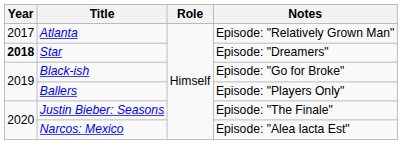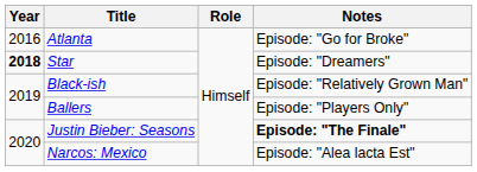Atlanta | Year: 2017 -> 2016
Atlanta | Notes: Episode: "Relatively Grown Man" -> Episode: "Go for Broke"
Black-ish | Notes: Episode: "Go for Broke" -> Episode: "Relatively Grown Man"
Justin Bieber: Seasons | Notes: normal -> bold
